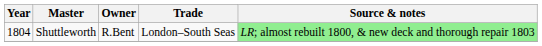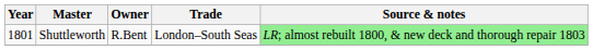Shuttleworth | Year: 1804 -> 1801
